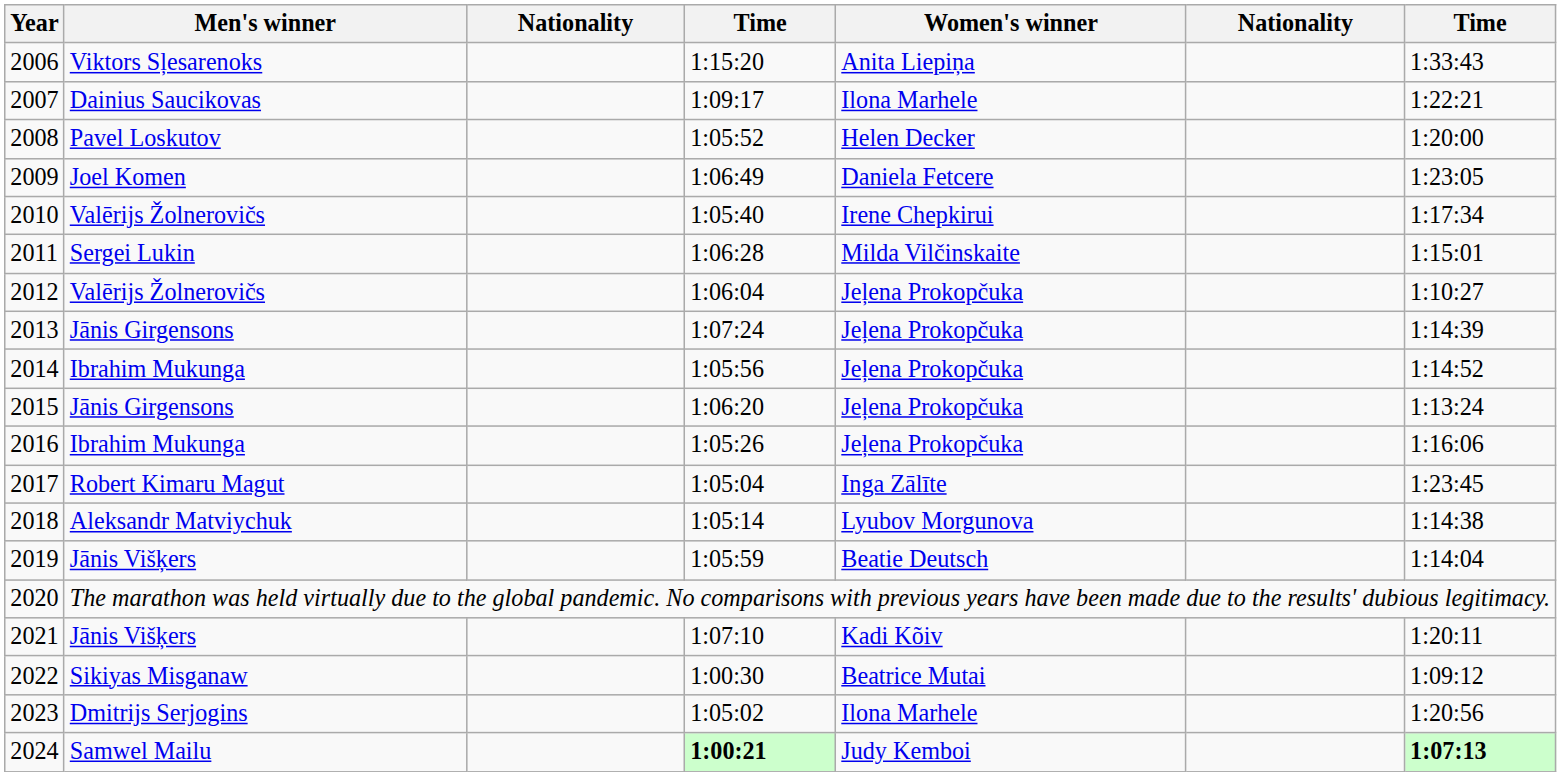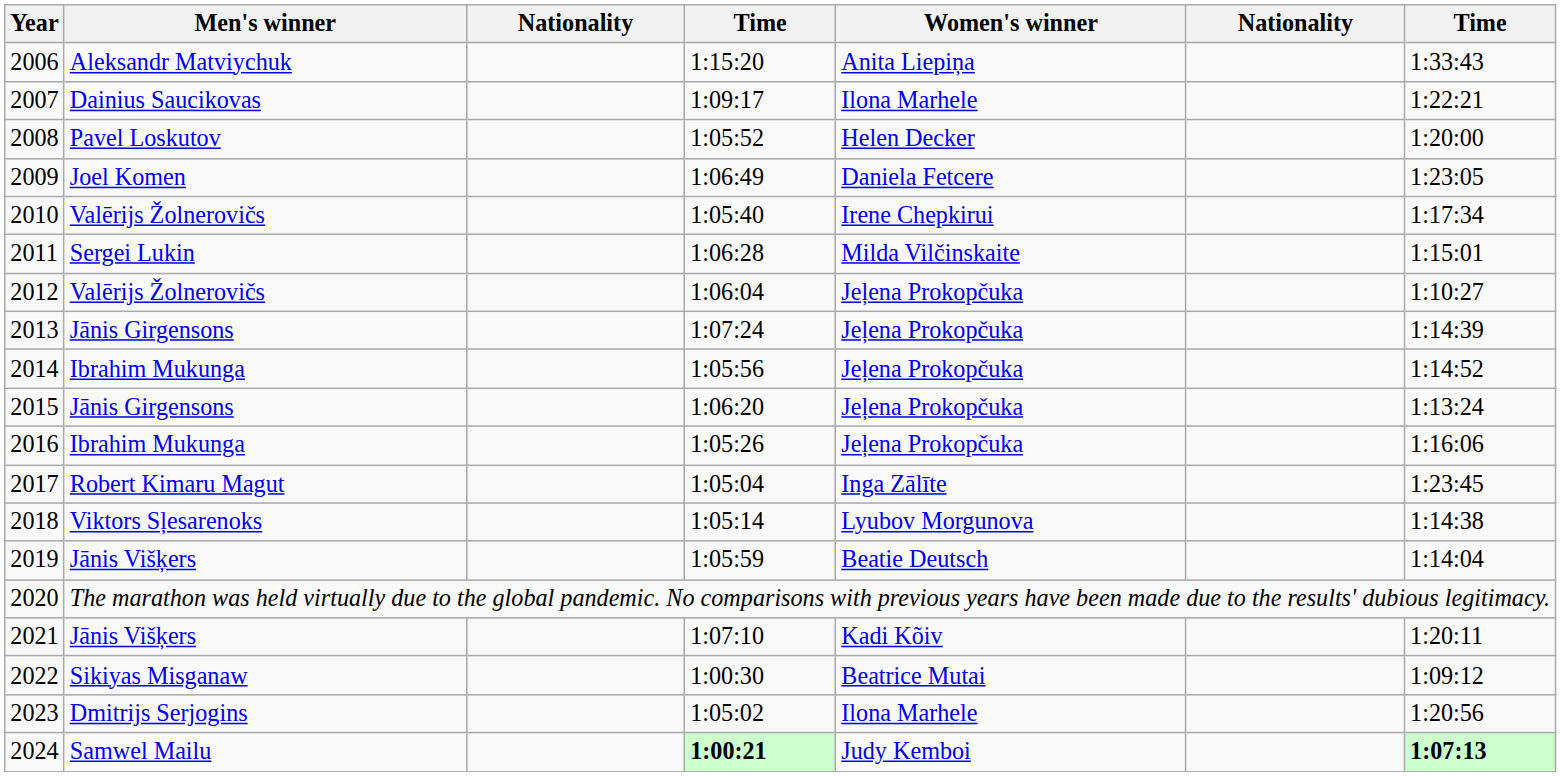2006 | Men's winner: Viktors Sļesarenoks -> Aleksandr Matviychuk
2018 | Men's winner: Aleksandr Matviychuk -> Viktors Sļesarenoks
